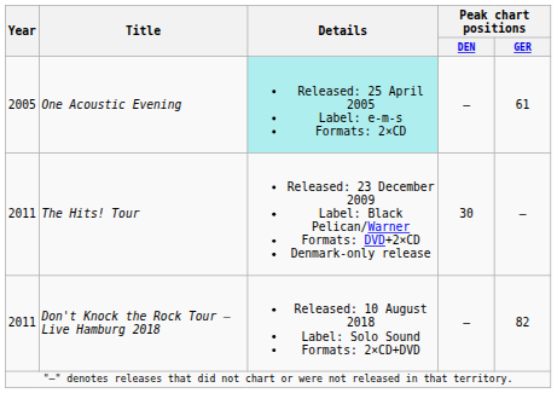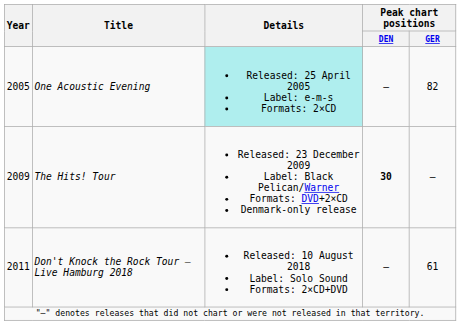One Acoustic Evening | Peak chart positions / GER: 61 -> 82
The Hits! Tour | Year: 2011 -> 2009
The Hits! Tour | Peak chart positions / DEN: normal -> bold
Don't Knock the Rock Tour – Live Hamburg 2018 | Peak chart positions / GER: 82 -> 61
